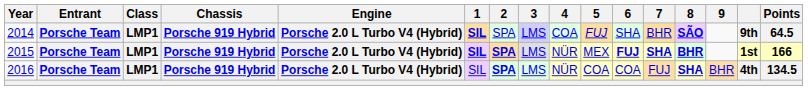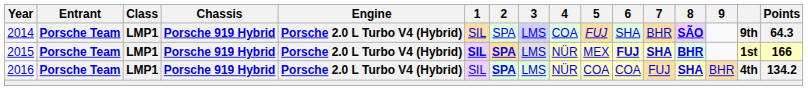2014 | 1: bold -> normal
2014 | Points: 64.5 -> 64.3
2016 | Points: 134.5 -> 134.2
